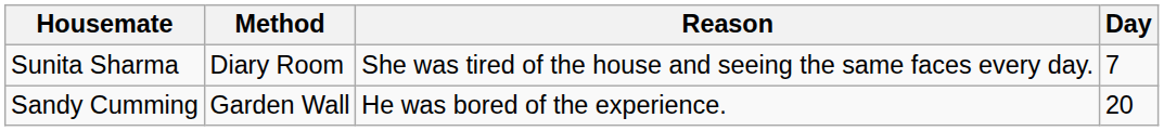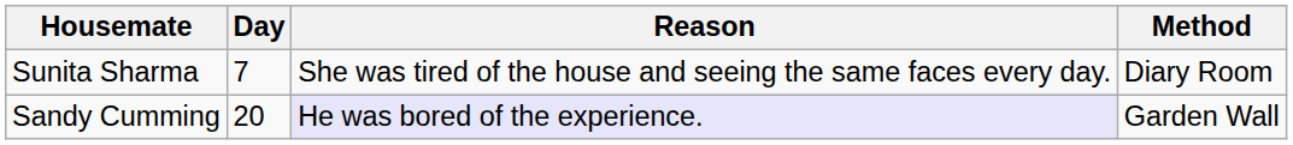columns swapped: Day <-> Method
Sandy Cumming | Reason: no background -> lavender background
